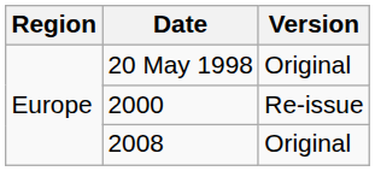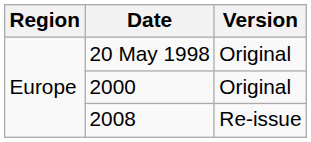2000 | Version: Re-issue -> Original
2008 | Version: Original -> Re-issue
